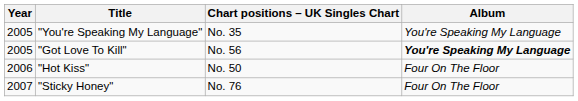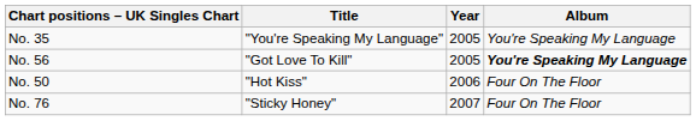columns swapped: Year <-> Chart positions – UK Singles Chart
